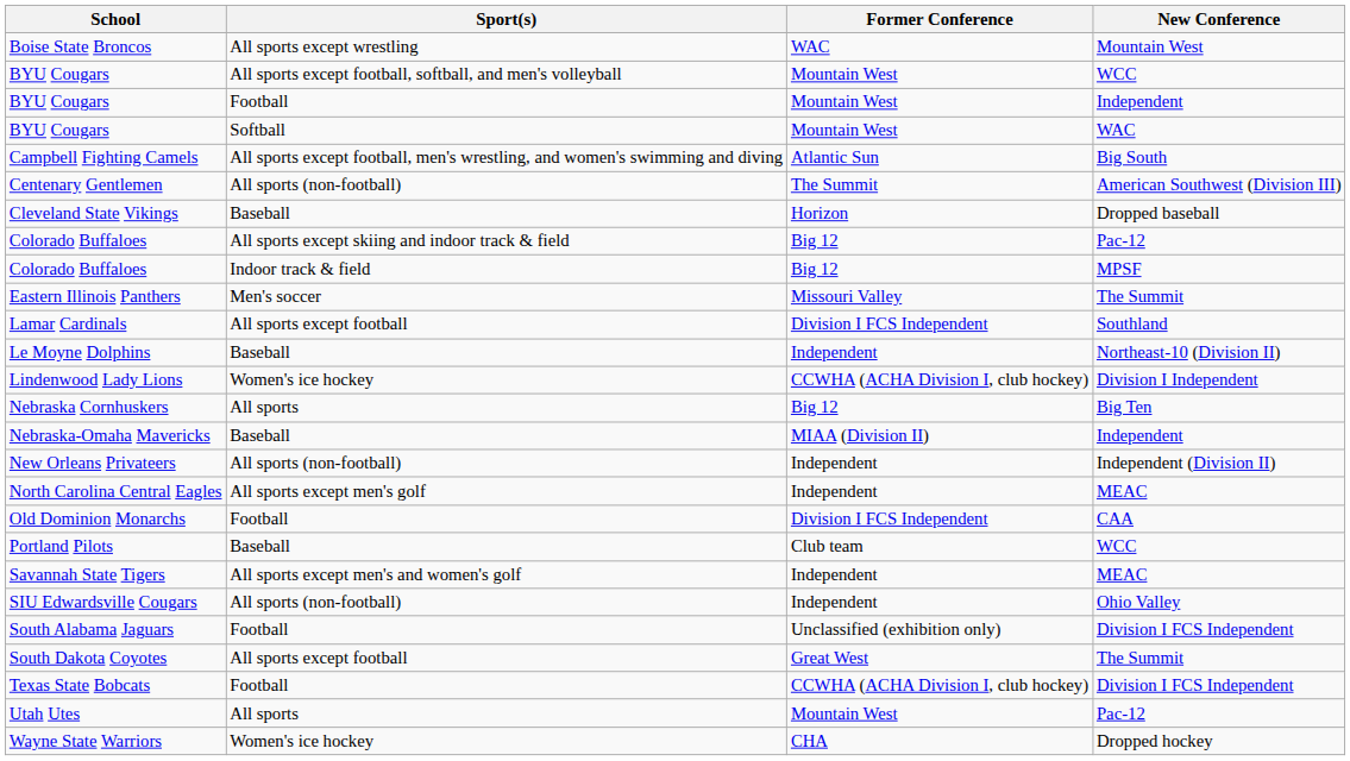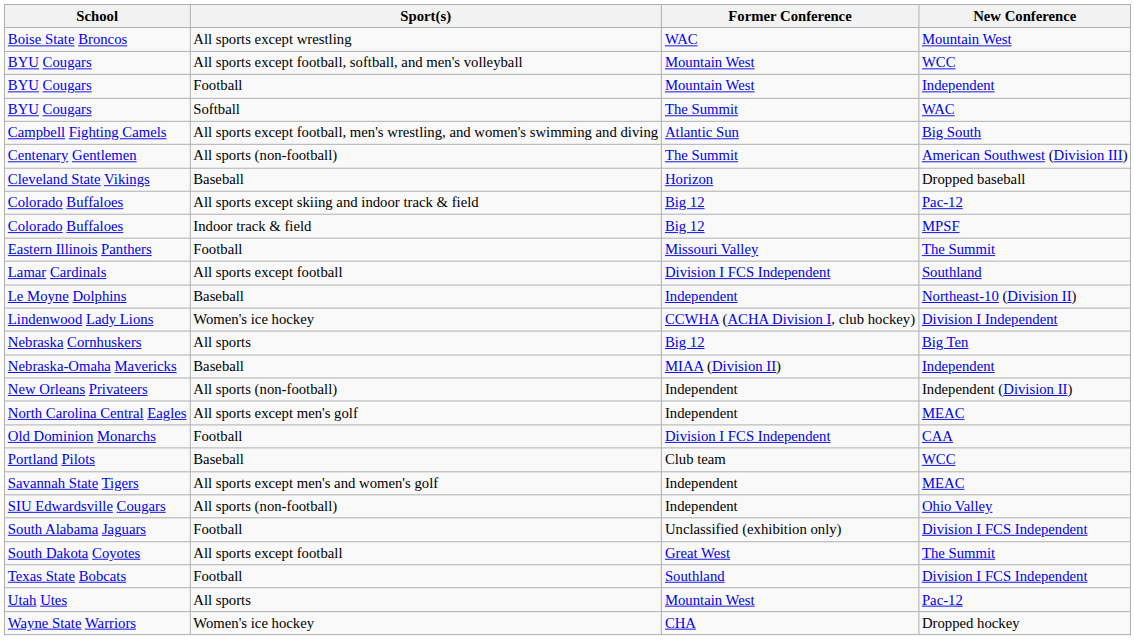BYU Cougars / WAC | Former Conference: Mountain West -> The Summit
Eastern Illinois Panthers | Sport(s): Men's soccer -> Football
Texas State Bobcats | Former Conference: CCWHA (ACHA Division I, club hockey) -> Southland
